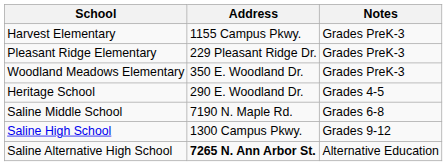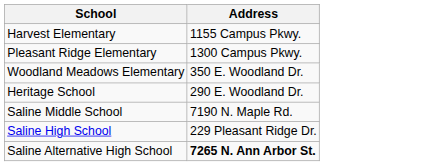- column: Notes | Grades PreK-3 | Grades PreK-3 | Grades PreK-3 | Grades 4-5 | Grades 6-8 | Grades 9-12 | Alternative Education
Pleasant Ridge Elementary | Address: 229 Pleasant Ridge Dr. -> 1300 Campus Pkwy.
Saline High School | Address: 1300 Campus Pkwy. -> 229 Pleasant Ridge Dr.
